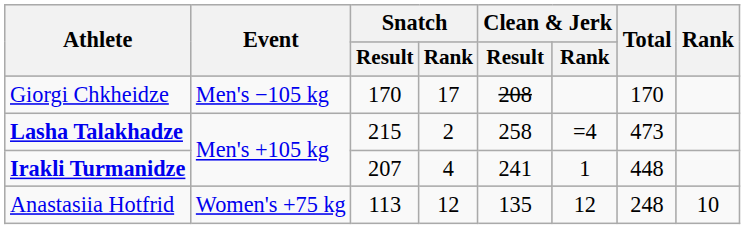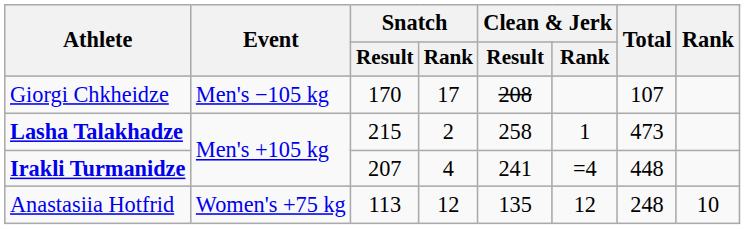Giorgi Chkheidze | Total: 170 -> 107
Lasha Talakhadze | Clean & Jerk / Rank: =4 -> 1
Irakli Turmanidze | Clean & Jerk / Rank: 1 -> =4
